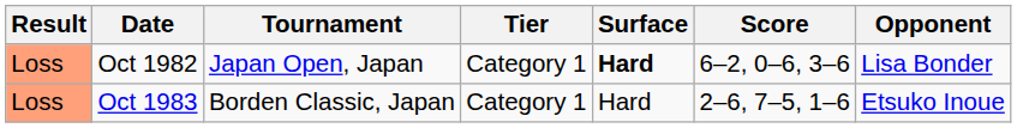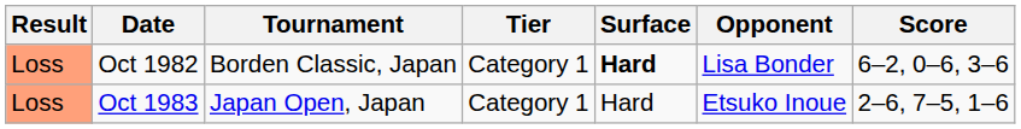columns swapped: Opponent <-> Score
Oct 1982 | Tournament: Japan Open, Japan -> Borden Classic, Japan
Oct 1983 | Tournament: Borden Classic, Japan -> Japan Open, Japan
